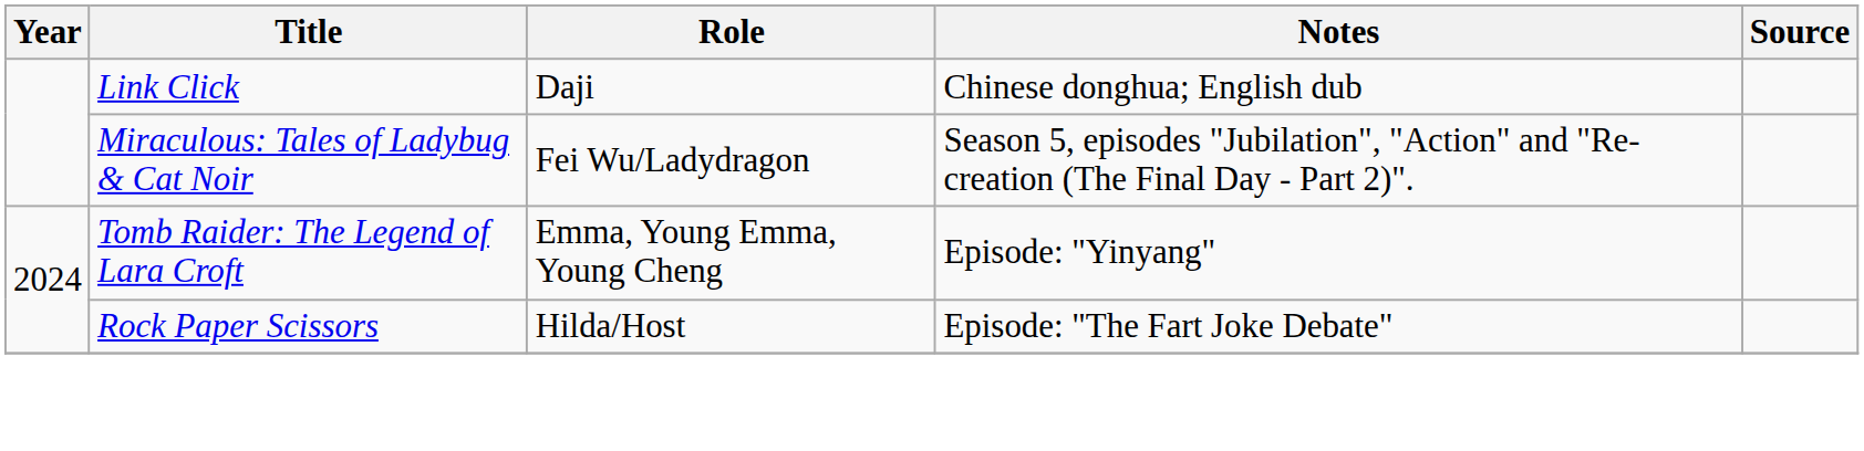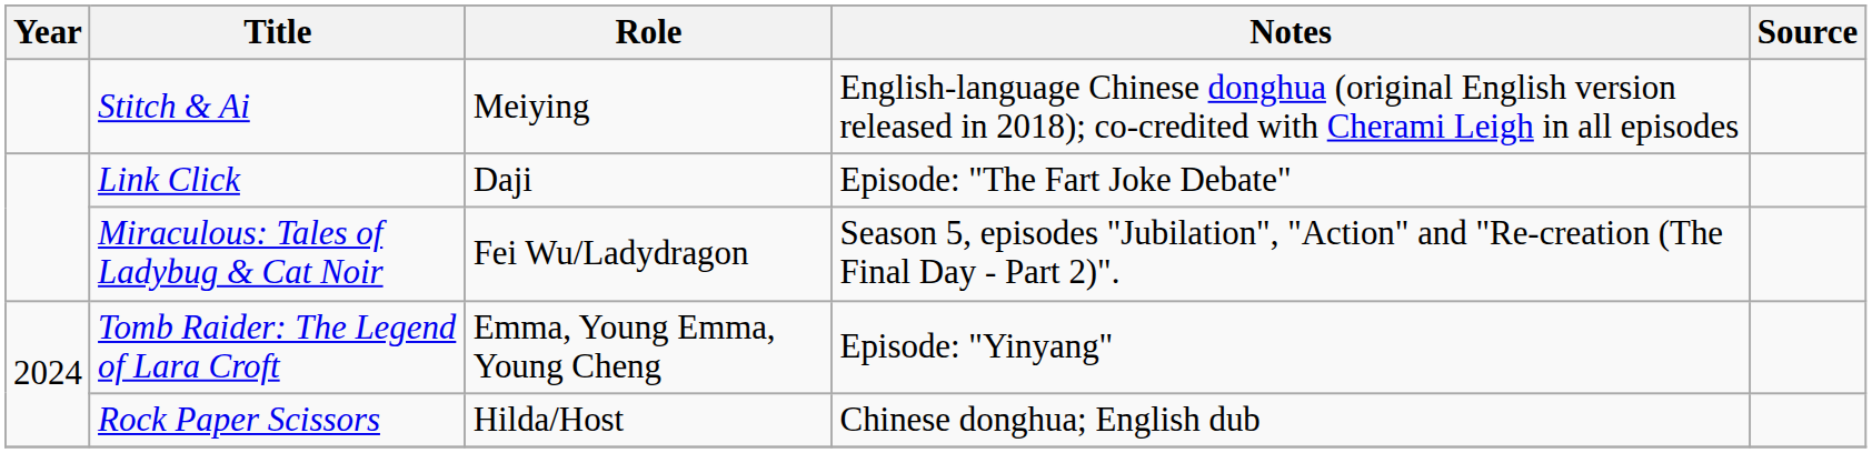+ row: Stitch & Ai | Meiying | English-language Chinese donghua (original English version released in 2018); co-credited with Cherami Leigh in all episodes
Link Click | Notes: Chinese donghua; English dub -> Episode: "The Fart Joke Debate"
Rock Paper Scissors | Notes: Episode: "The Fart Joke Debate" -> Chinese donghua; English dub
